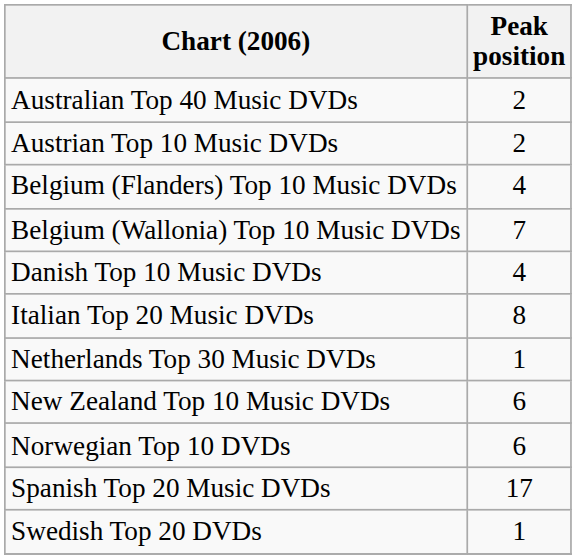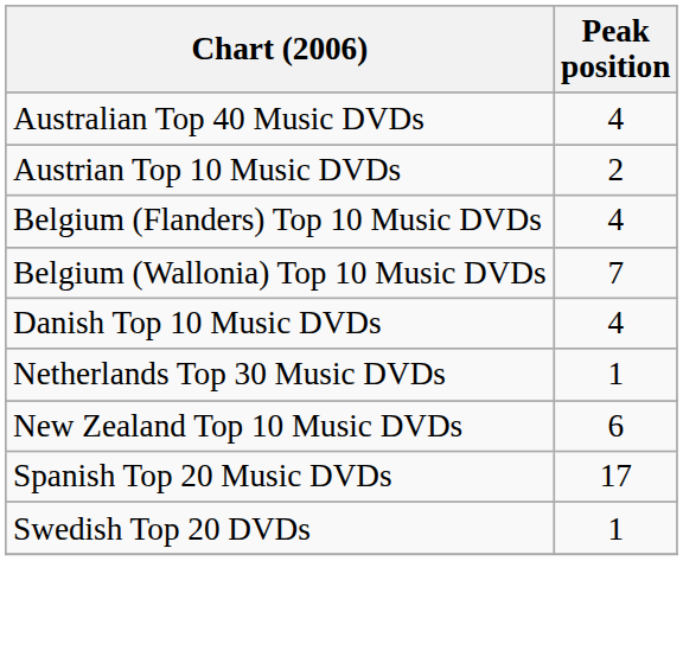Australian Top 40 Music DVDs | Peak position: 2 -> 4
- row: Italian Top 20 Music DVDs | 8
- row: Norwegian Top 10 DVDs | 6
